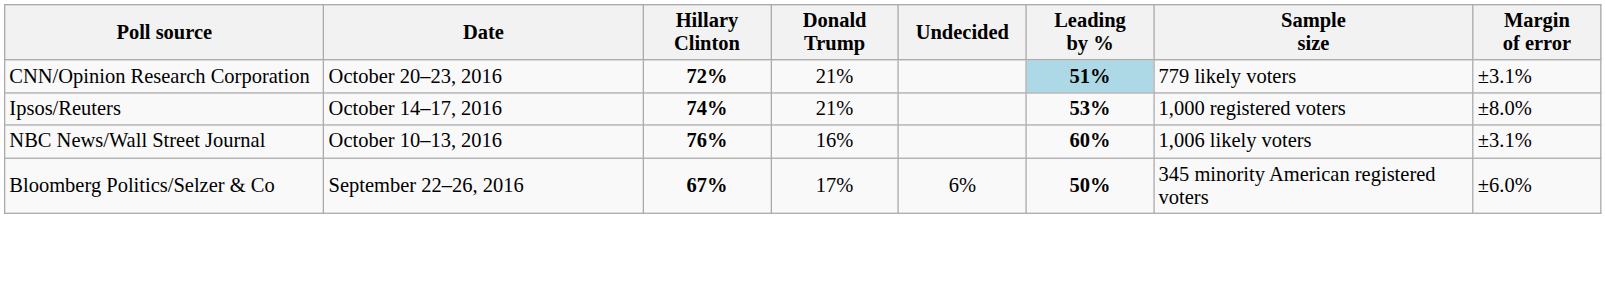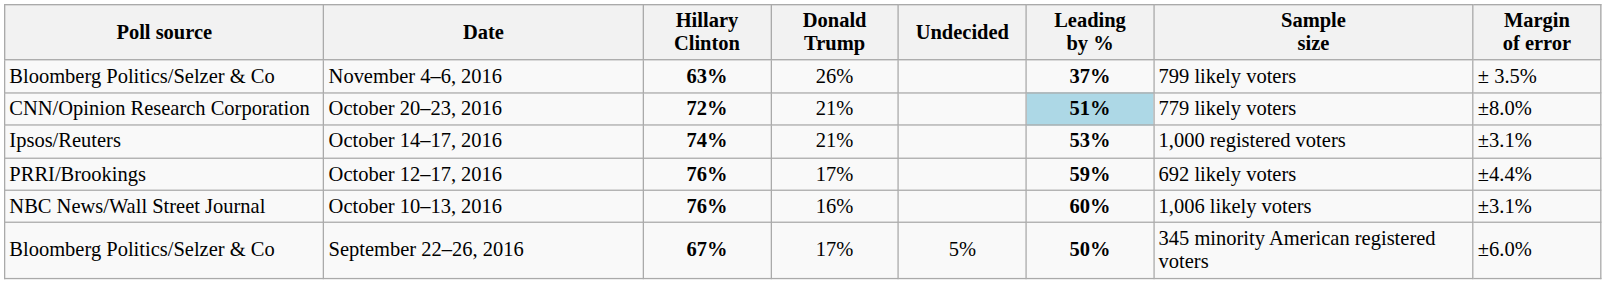+ row: Bloomberg Politics/Selzer & Co | November 4–6, 2016 | 63% | 26% | 37% | 799 likely voters | ± 3.5%
October 20–23, 2016 | Margin of error: ±3.1% -> ±8.0%
October 14–17, 2016 | Margin of error: ±8.0% -> ±3.1%
+ row: PRRI/Brookings | October 12–17, 2016 | 76% | 17% | 59% | 692 likely voters | ±4.4%
September 22–26, 2016 | Undecided: 6% -> 5%
